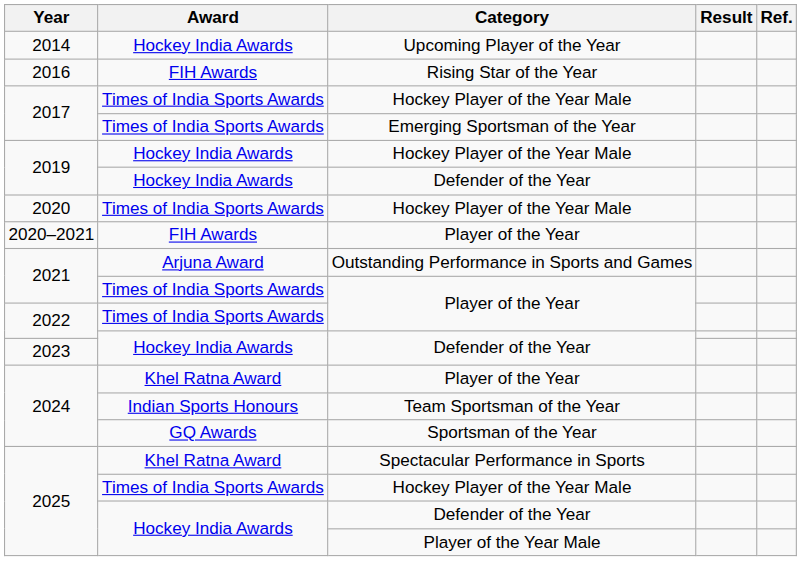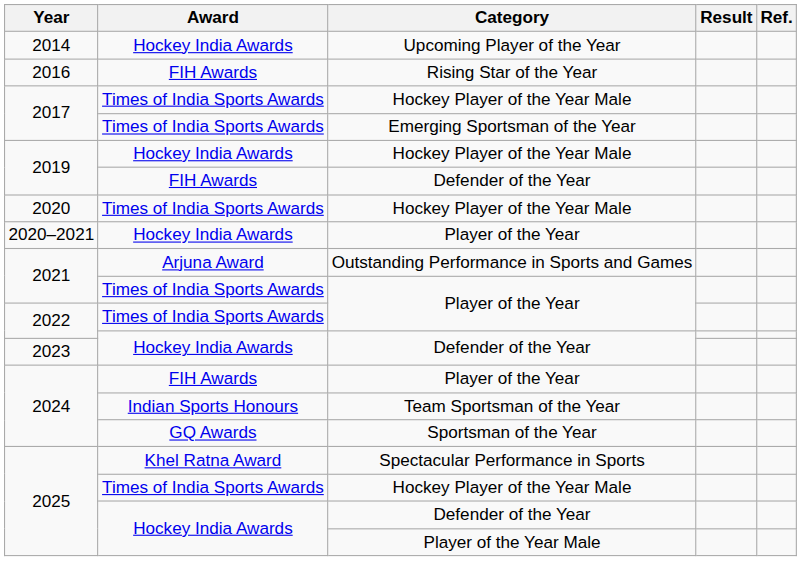2019 / Defender of the Year | Award: Hockey India Awards -> FIH Awards
2020–2021 | Award: FIH Awards -> Hockey India Awards
2024 / Player of the Year | Award: Khel Ratna Award -> FIH Awards
